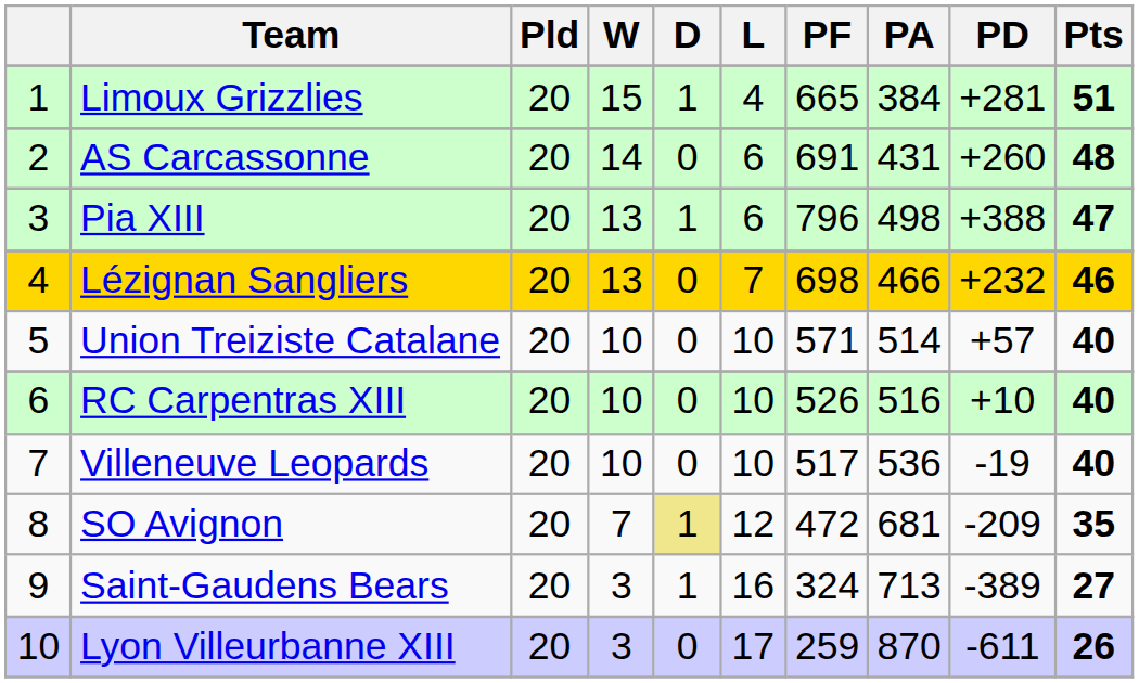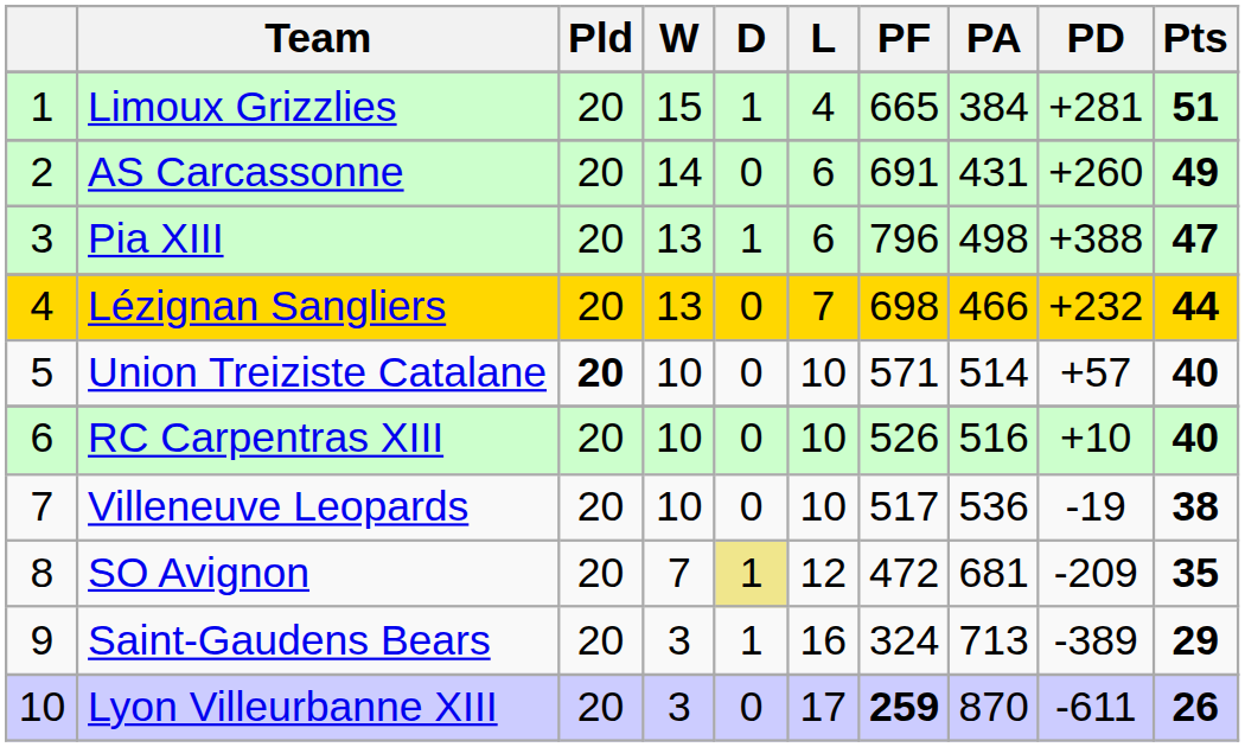AS Carcassonne | Pts: 48 -> 49
Lézignan Sangliers | Pts: 46 -> 44
Union Treiziste Catalane | Pld: normal -> bold
Villeneuve Leopards | Pts: 40 -> 38
Saint-Gaudens Bears | Pts: 27 -> 29
Lyon Villeurbanne XIII | PF: normal -> bold
